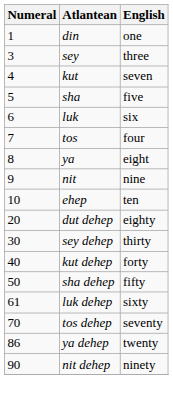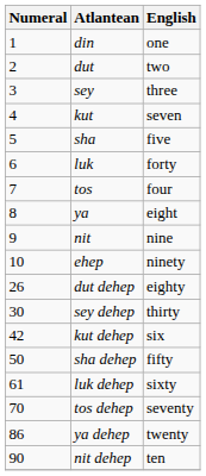+ row: 2 | dut | two
luk | English: six -> forty
ehep | English: ten -> ninety
dut dehep | Numeral: 20 -> 26
kut dehep | Numeral: 40 -> 42
kut dehep | English: forty -> six
nit dehep | English: ninety -> ten
